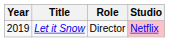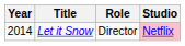Let it Snow | Year: 2019 -> 2014
